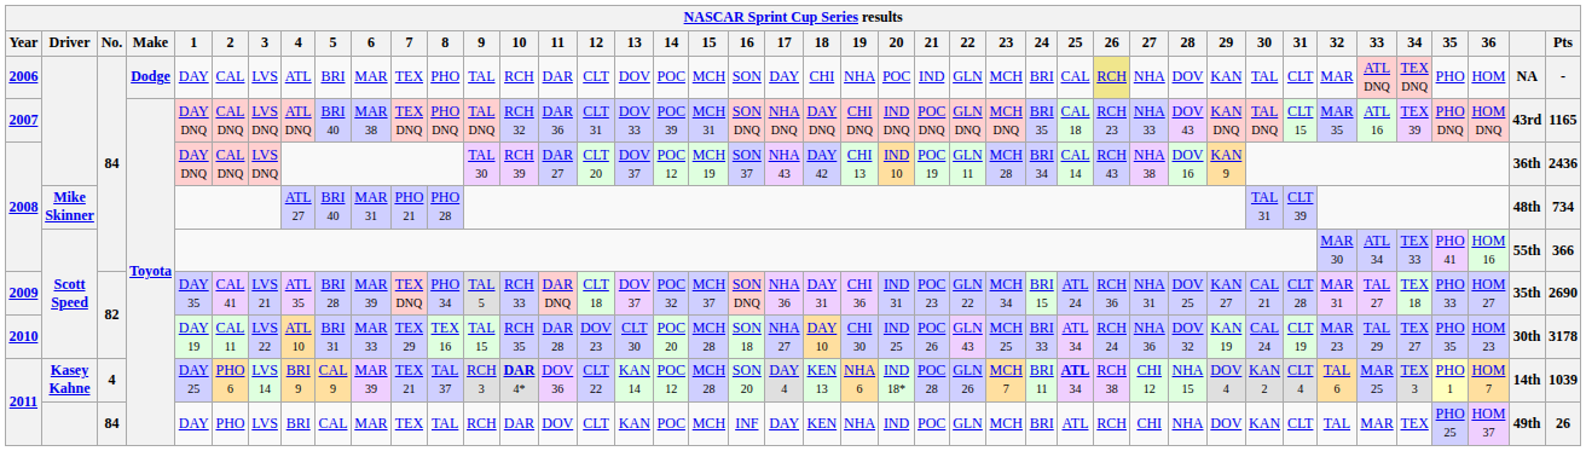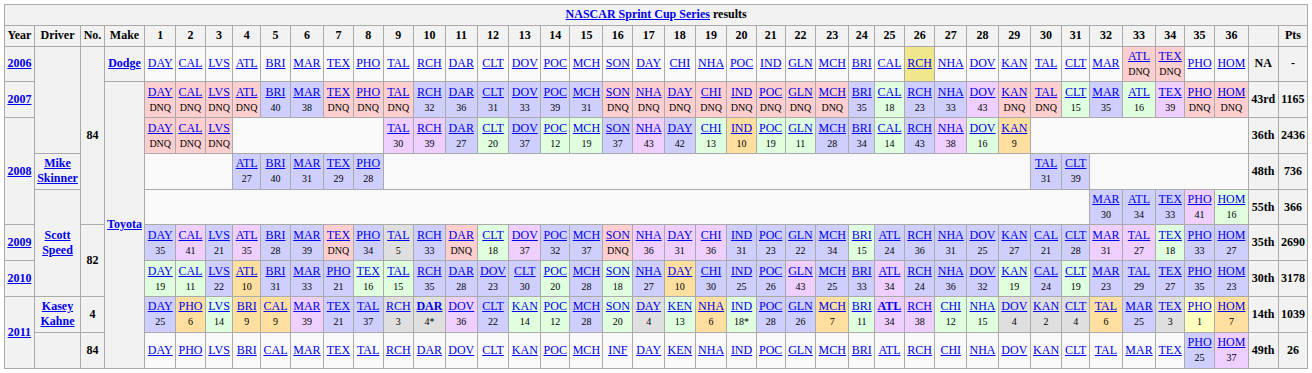2008 / Mike Skinner | 7: PHO 21 -> TEX 29
2008 / Mike Skinner | Pts: 734 -> 736
2010 | 7: TEX 29 -> PHO 21
